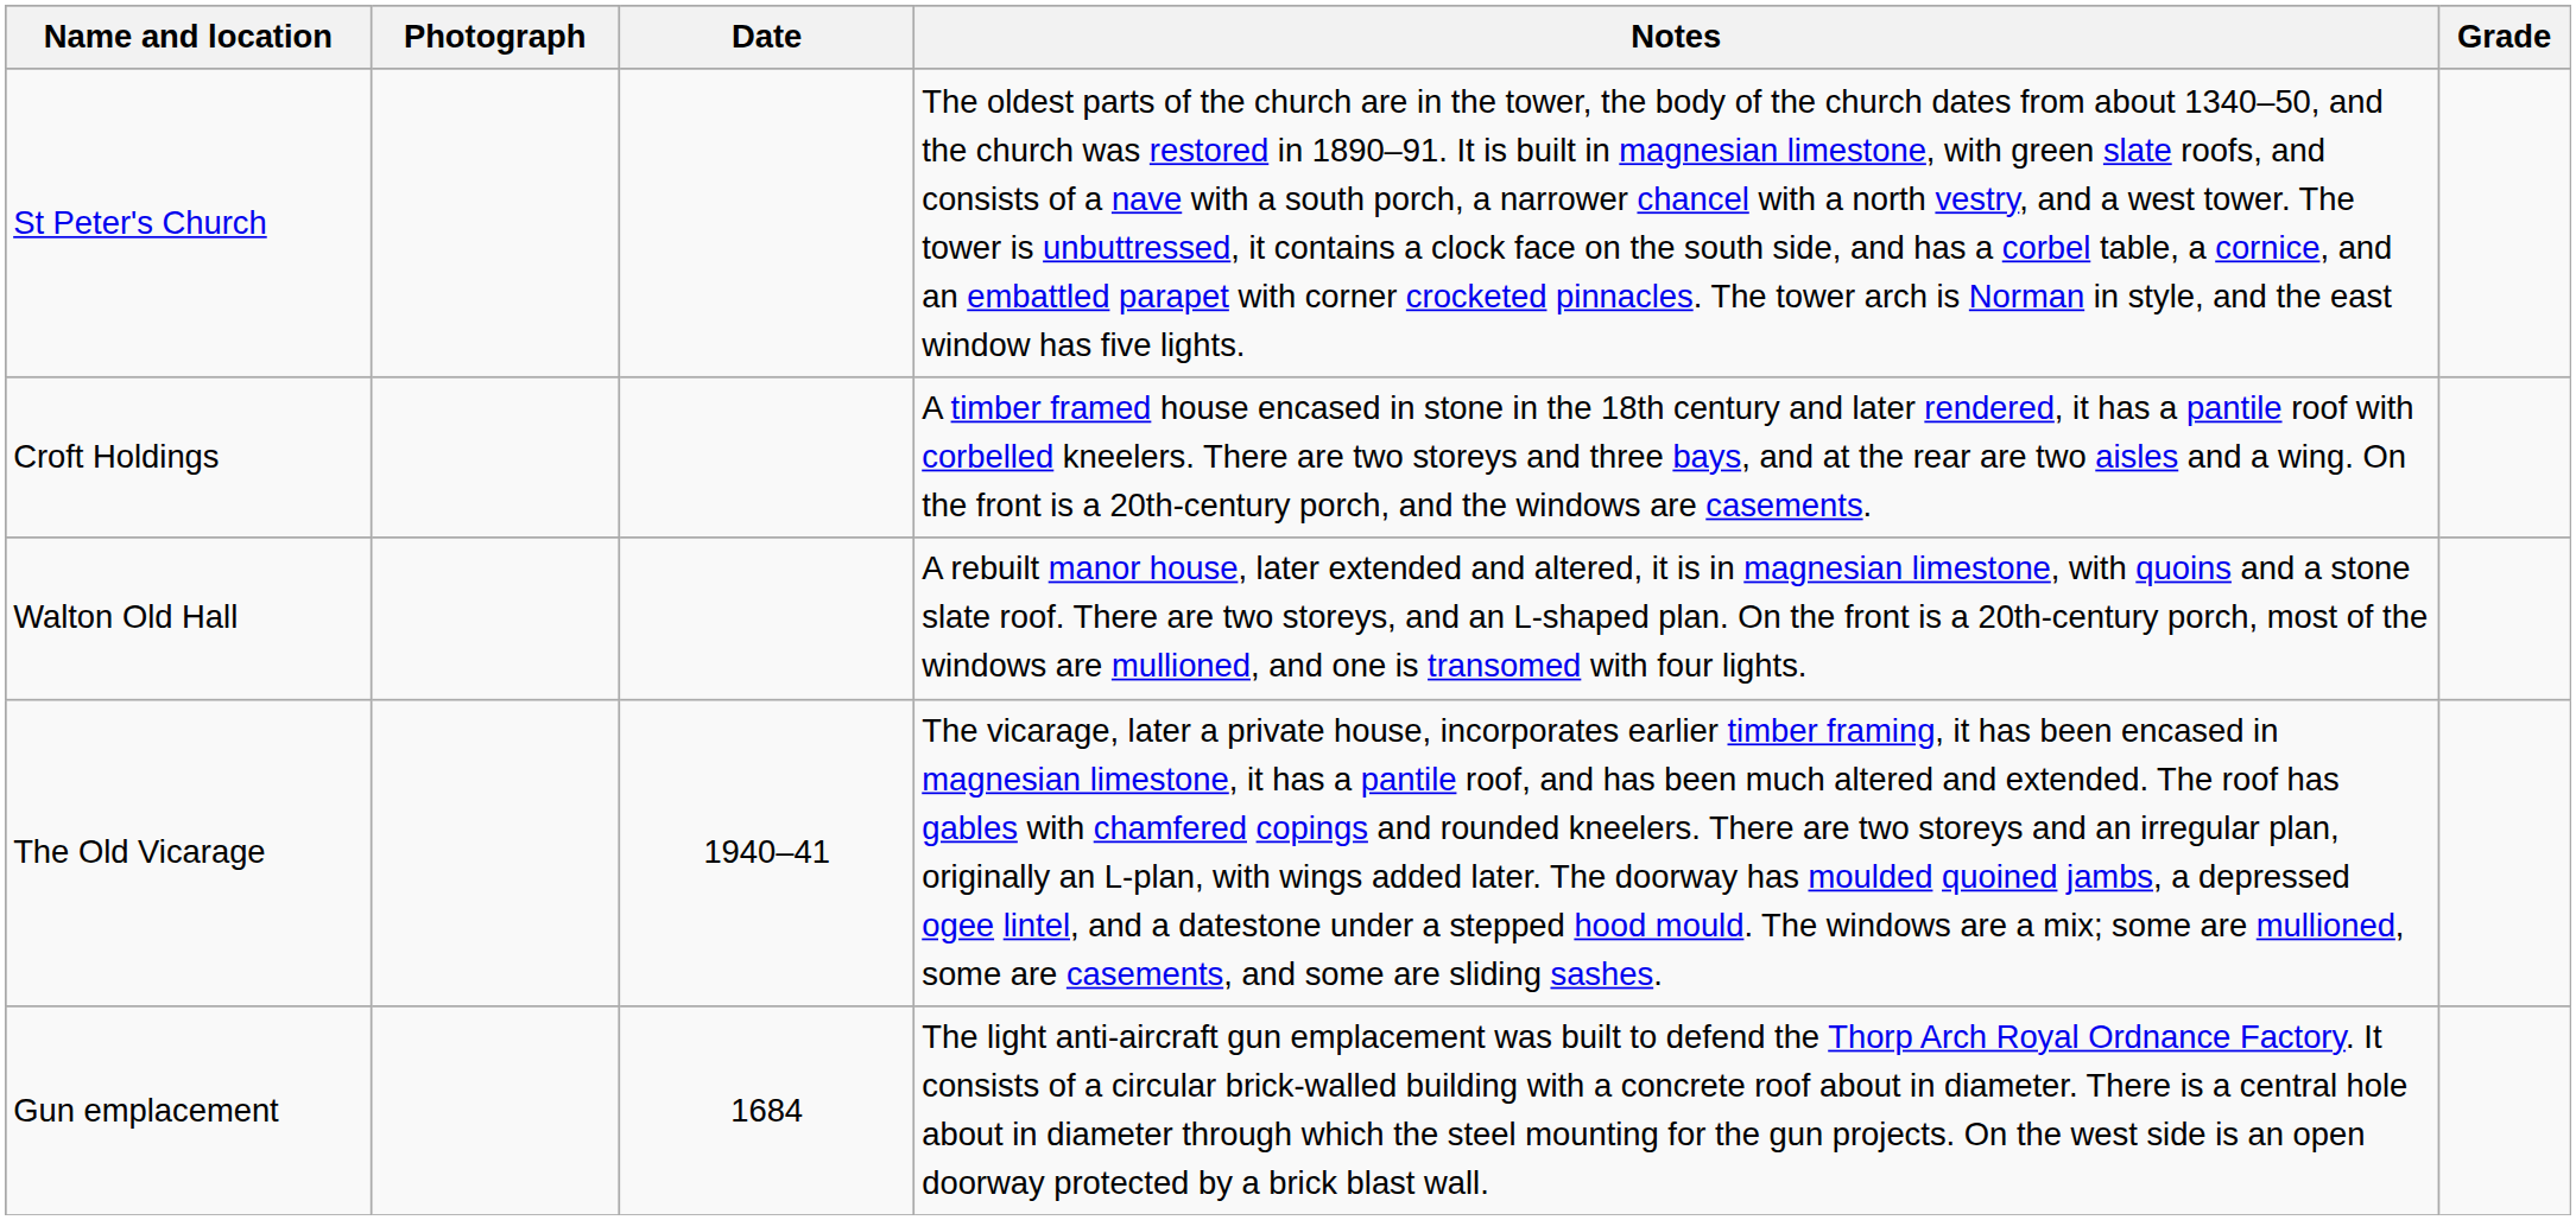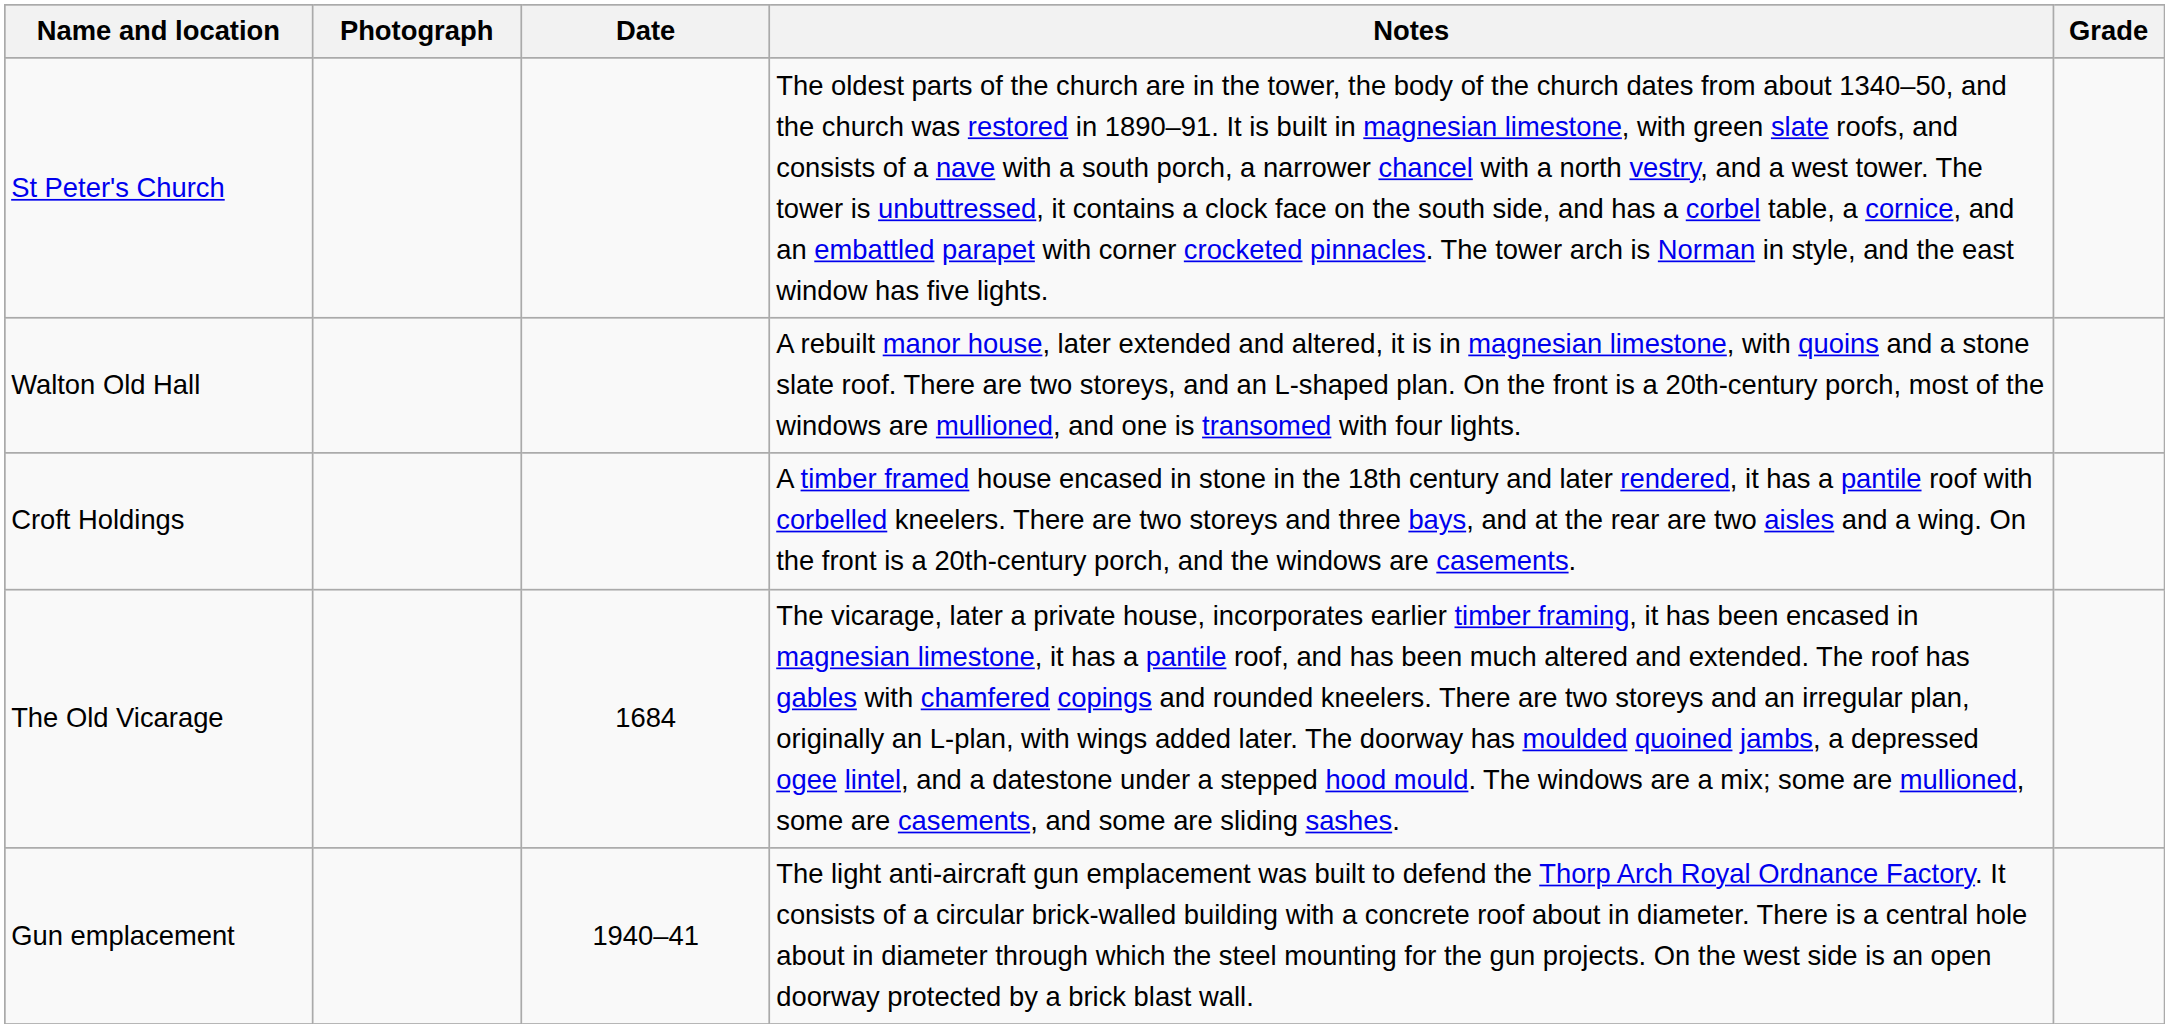rows swapped: Croft Holdings <-> Walton Old Hall
The Old Vicarage | Date: 1940–41 -> 1684
Gun emplacement | Date: 1684 -> 1940–41
